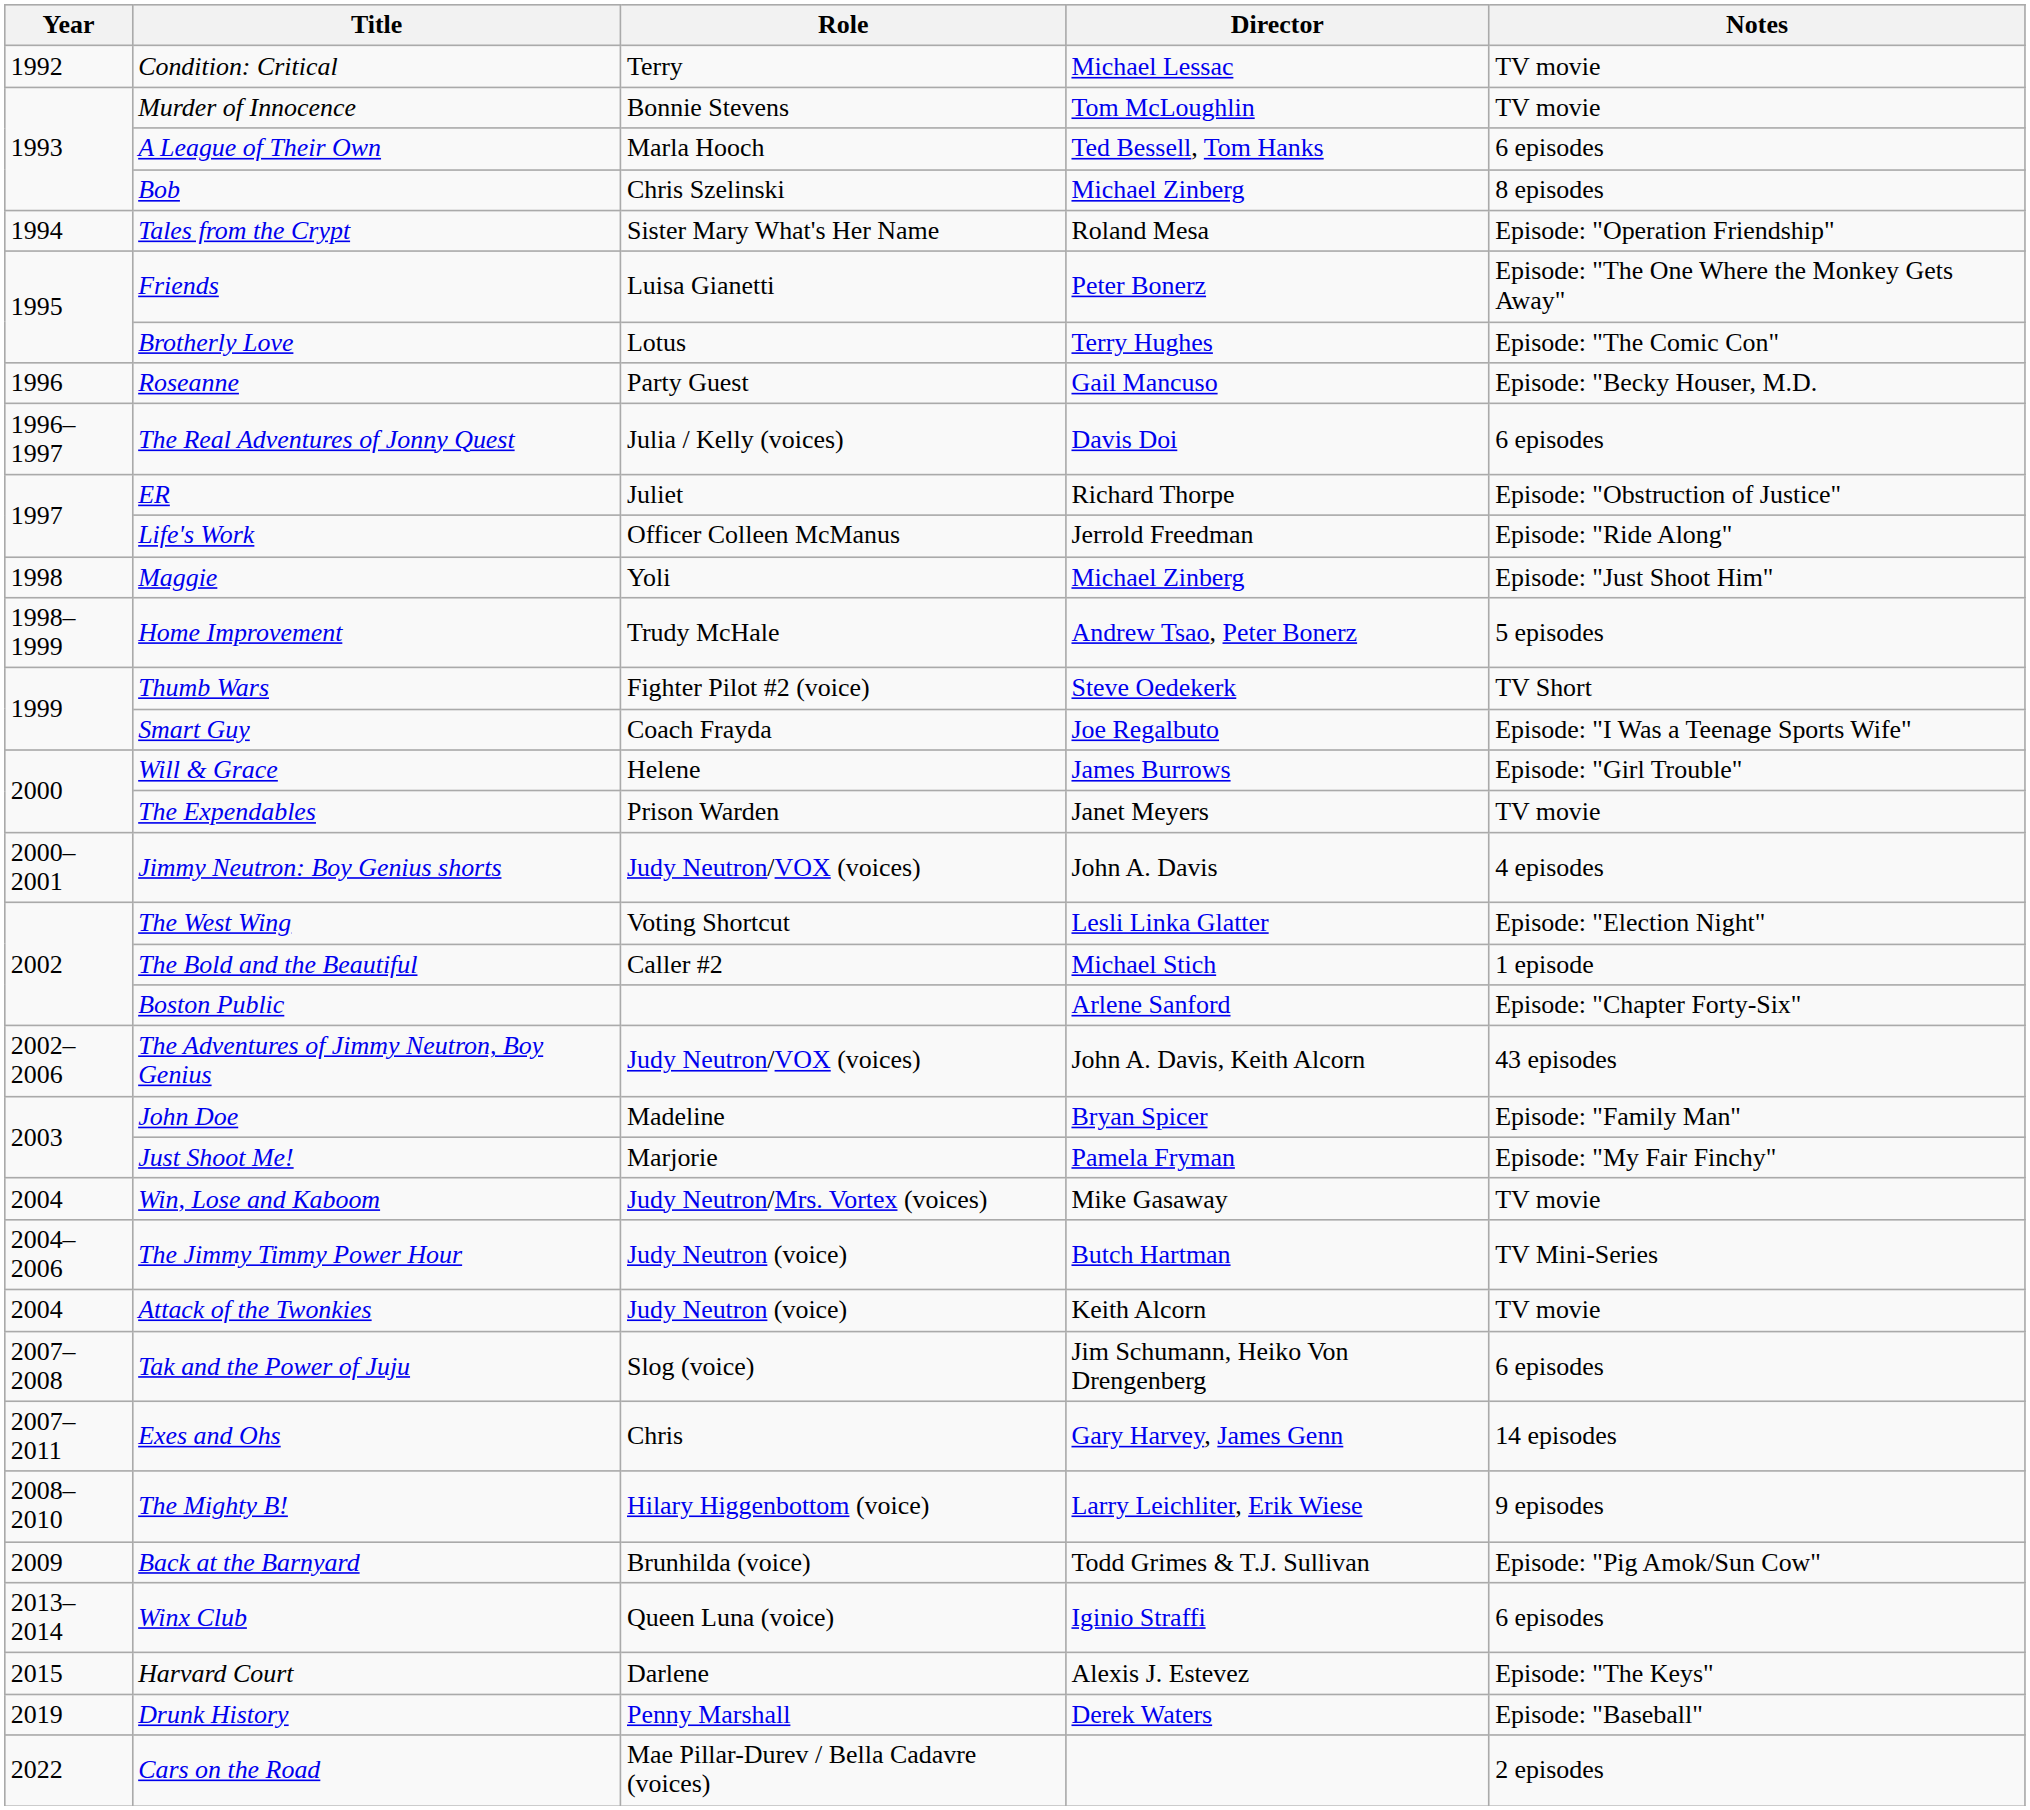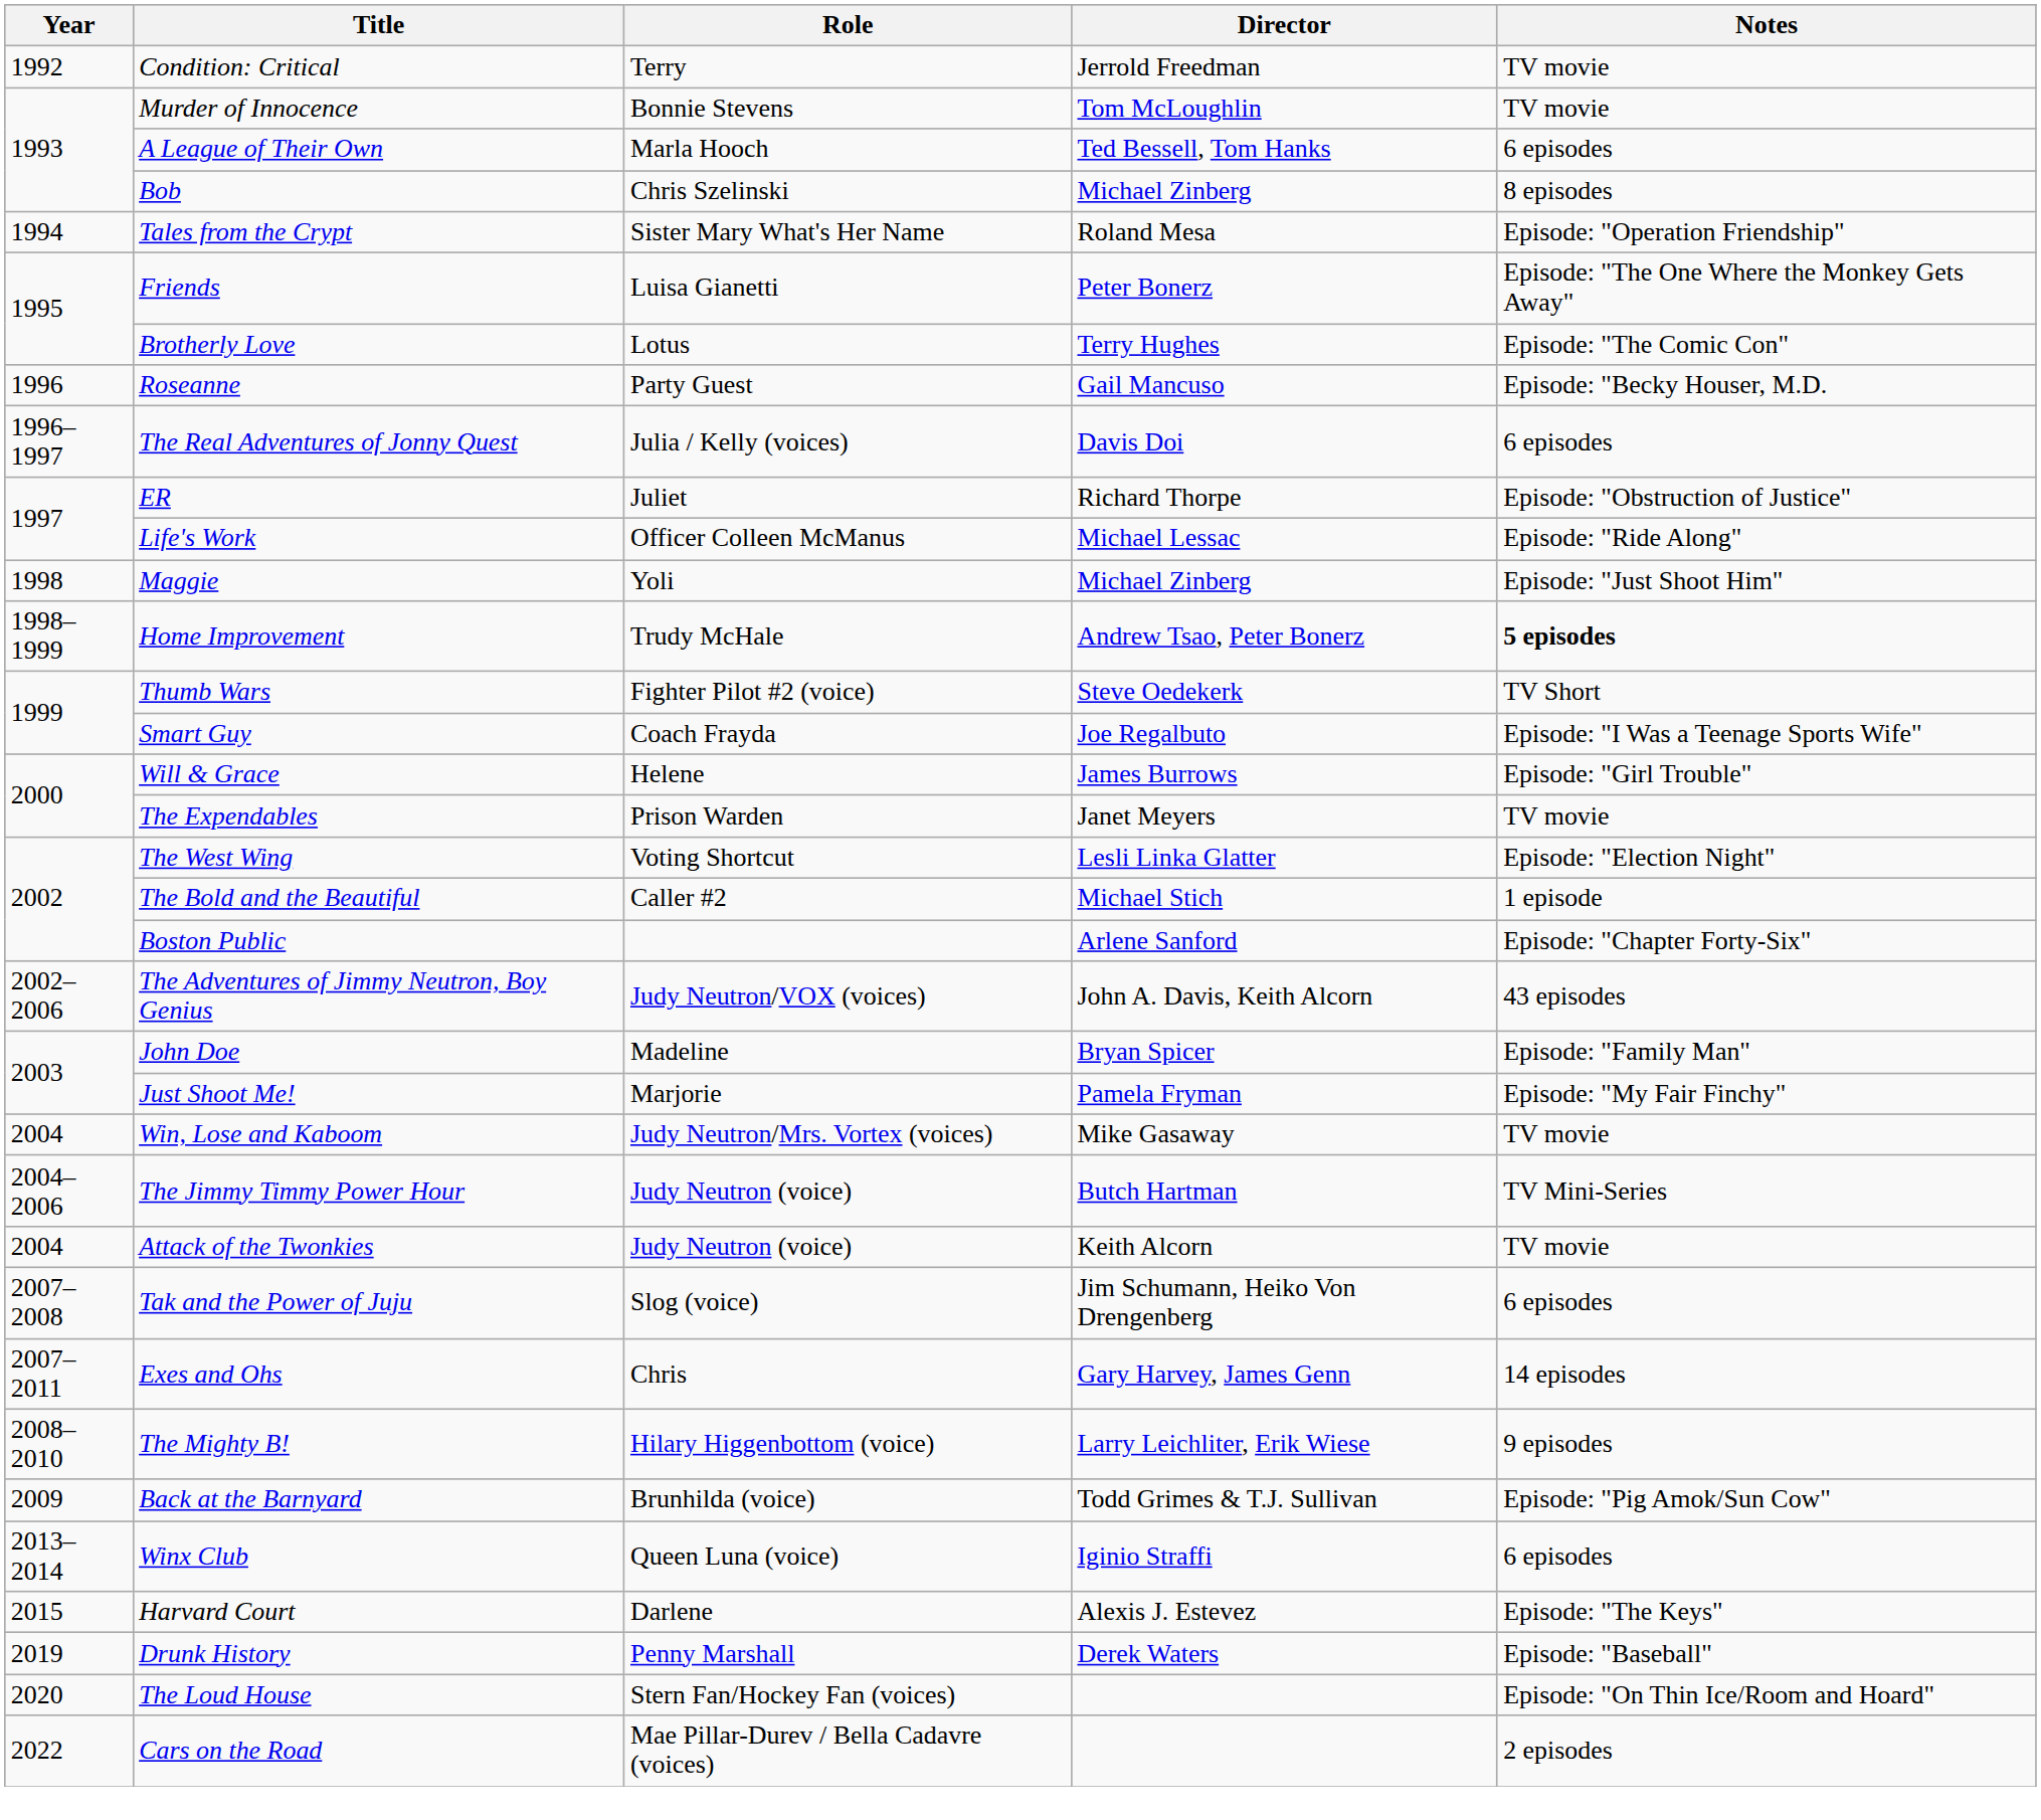Condition: Critical | Director: Michael Lessac -> Jerrold Freedman
Life's Work | Director: Jerrold Freedman -> Michael Lessac
Home Improvement | Notes: normal -> bold
- row: 2000–2001 | Jimmy Neutron: Boy Genius shorts | Judy Neutron/VOX (voices) | John A. Davis | 4 episodes
+ row: 2020 | The Loud House | Stern Fan/Hockey Fan (voices) | Episode: "On Thin Ice/Room and Hoard"
